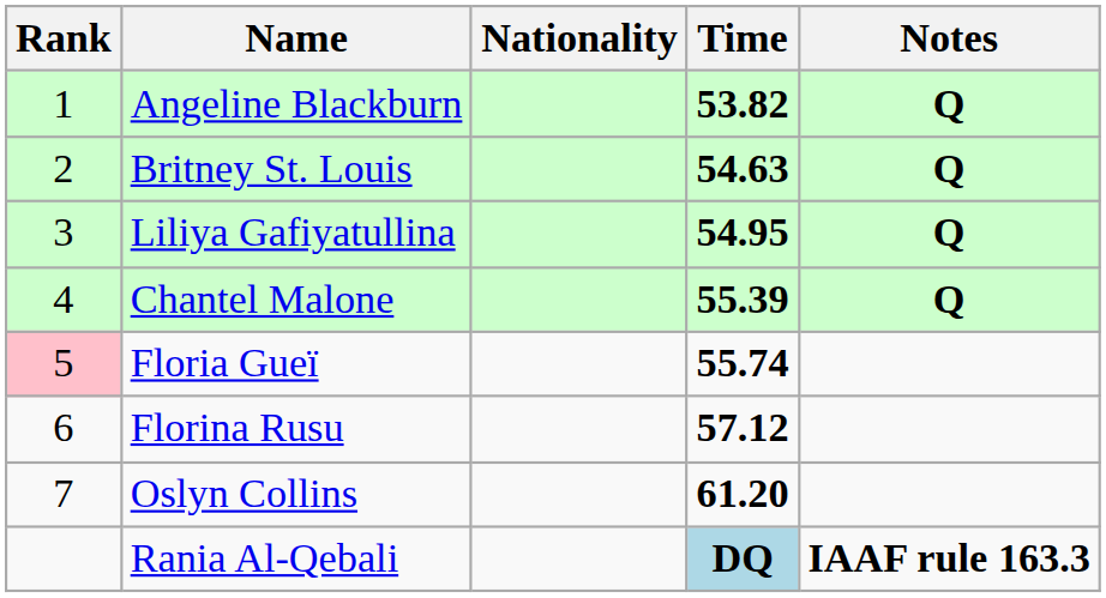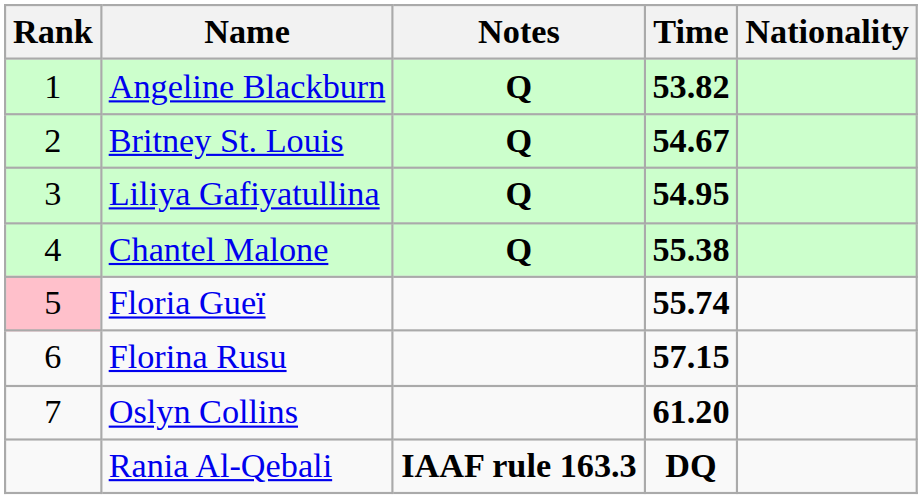columns swapped: Nationality <-> Notes
Britney St. Louis | Time: 54.63 -> 54.67
Chantel Malone | Time: 55.39 -> 55.38
Florina Rusu | Time: 57.12 -> 57.15
Rania Al-Qebali | Time: lightblue background -> no background
